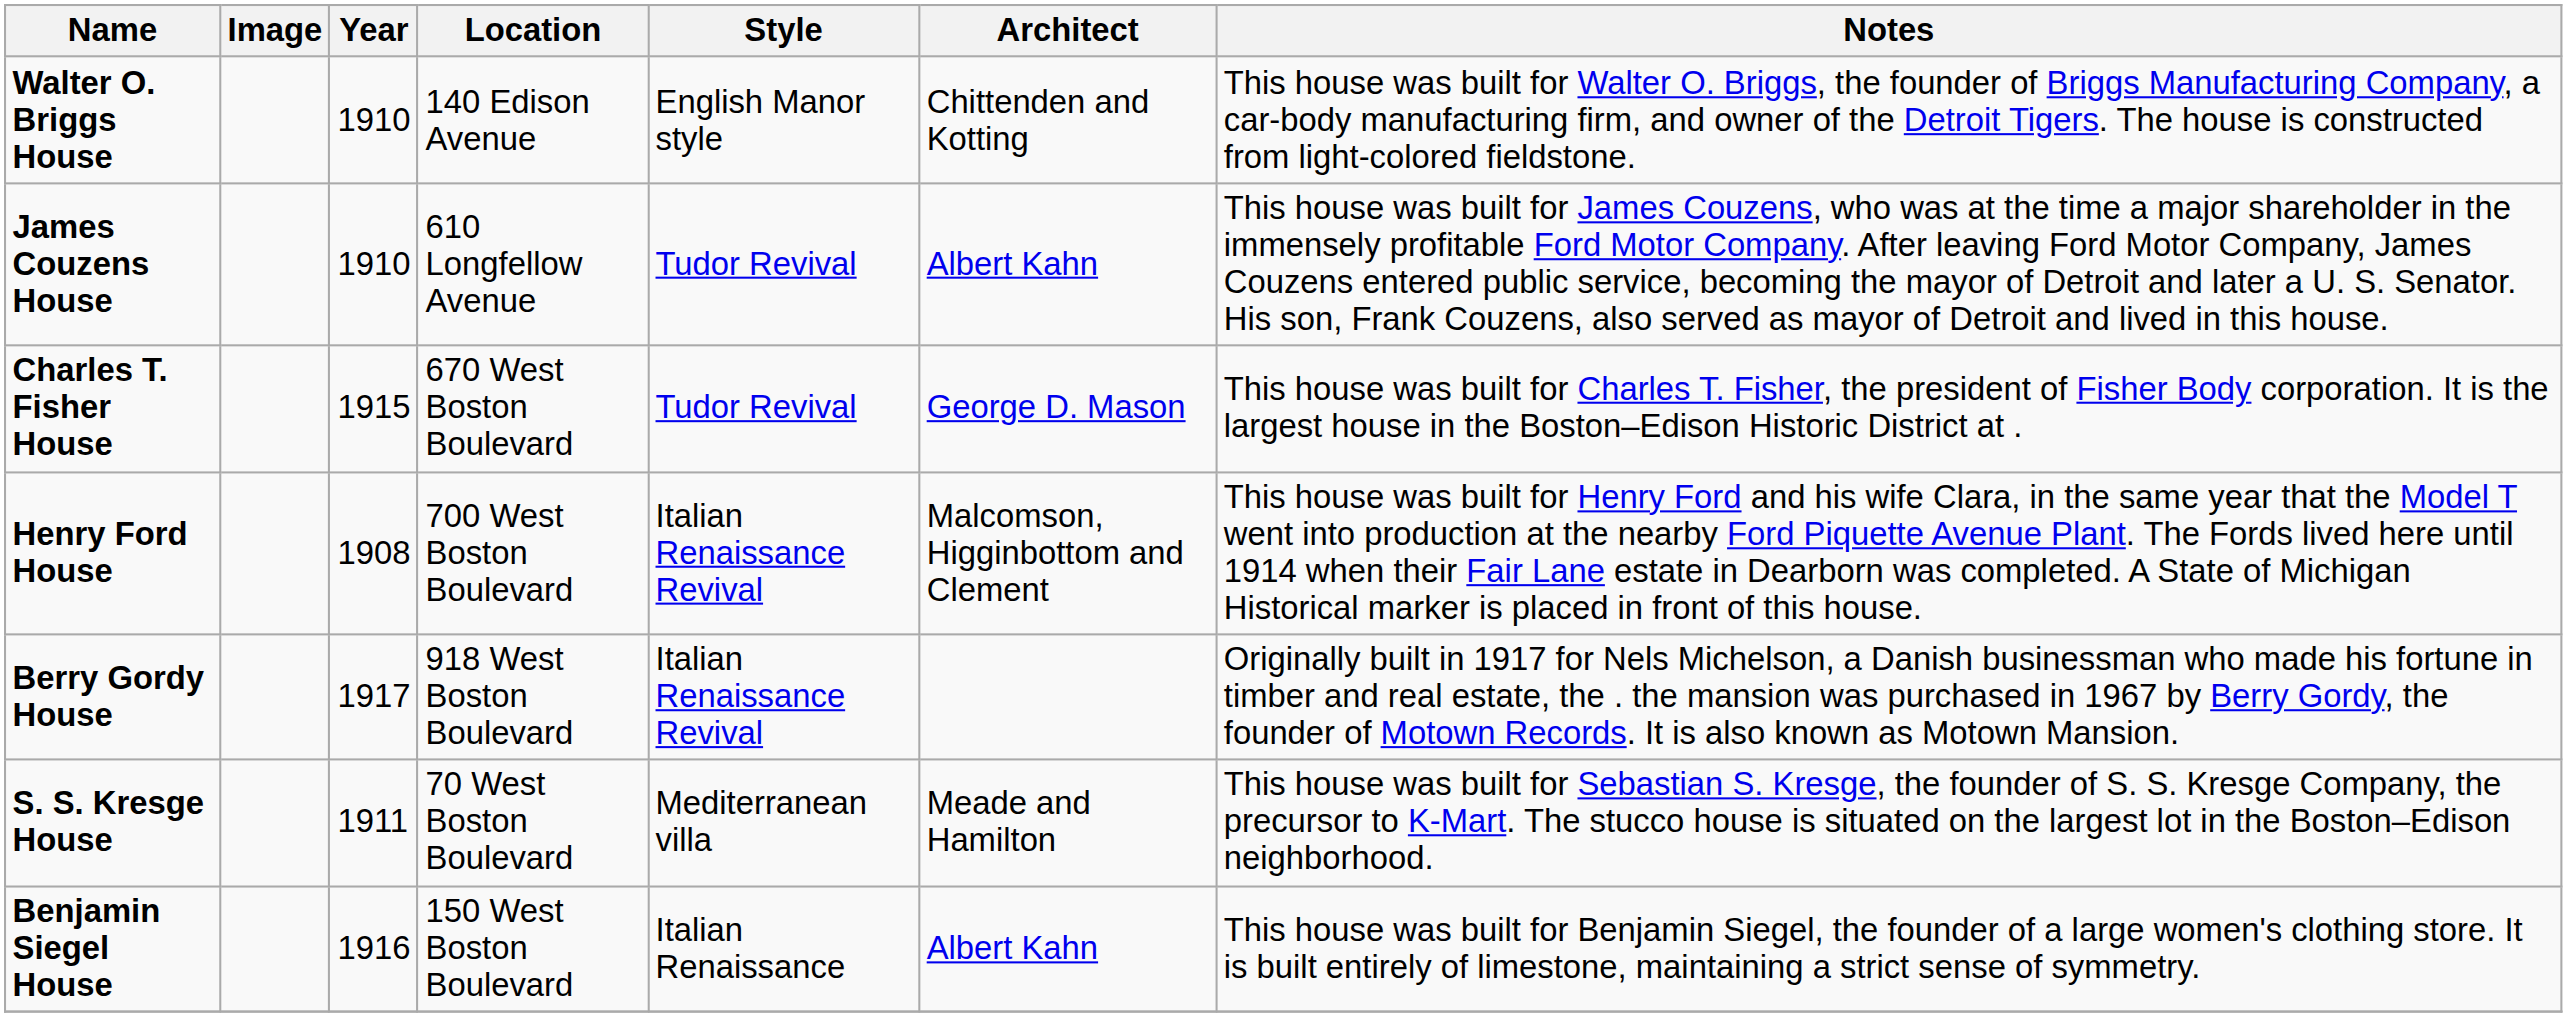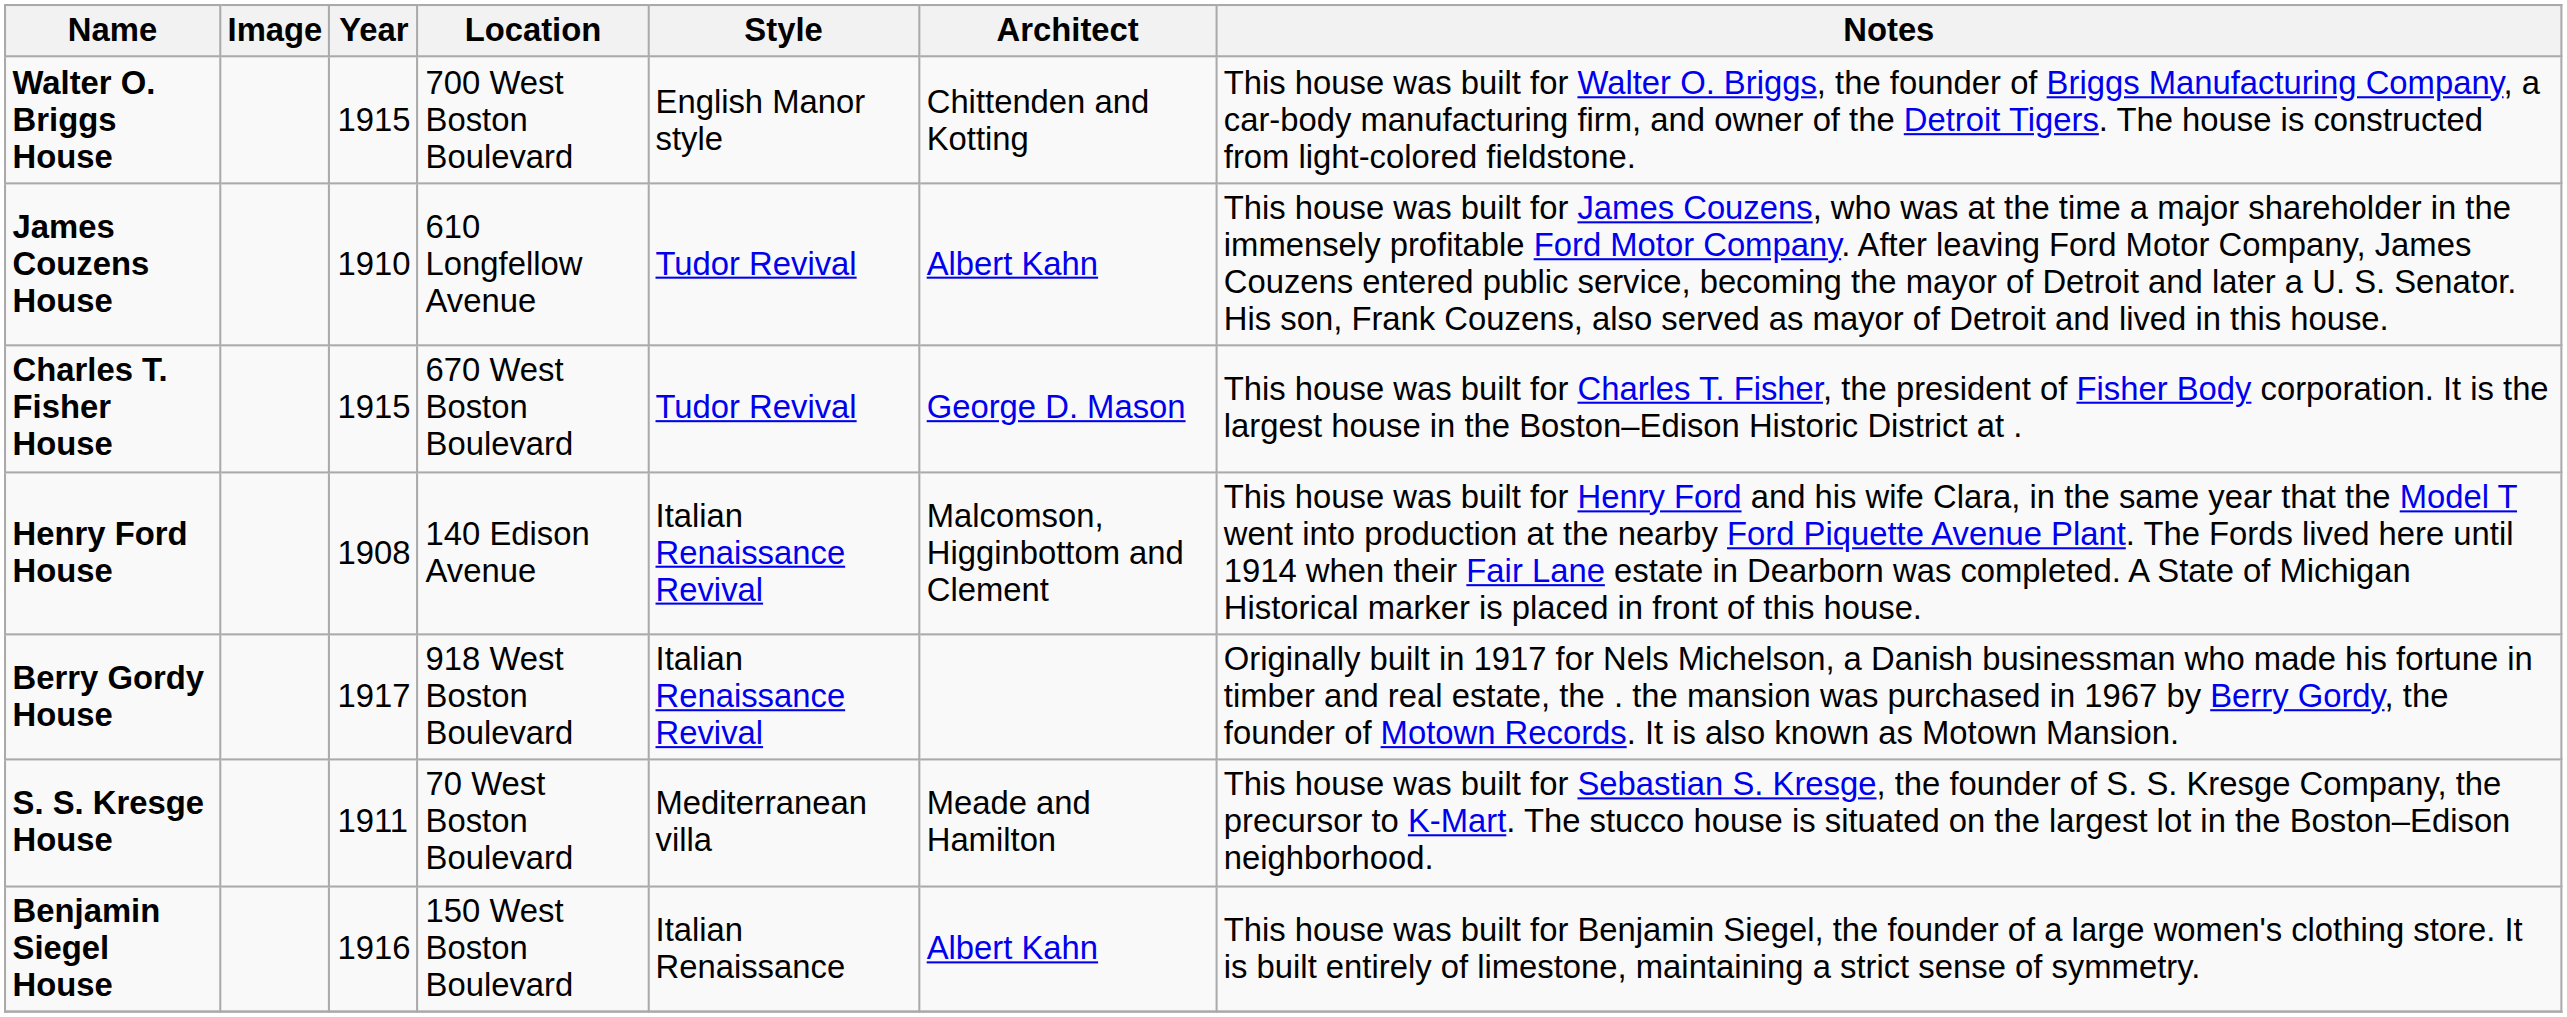Walter O. Briggs House | Year: 1910 -> 1915
Walter O. Briggs House | Location: 140 Edison Avenue -> 700 West Boston Boulevard
Henry Ford House | Location: 700 West Boston Boulevard -> 140 Edison Avenue
